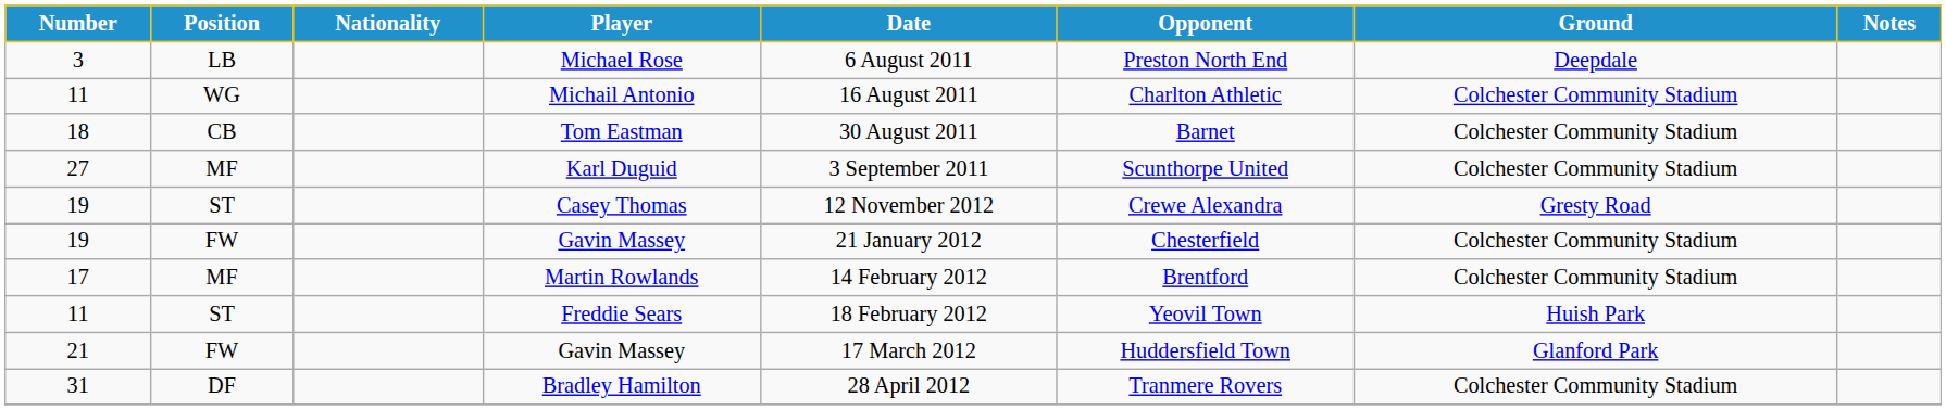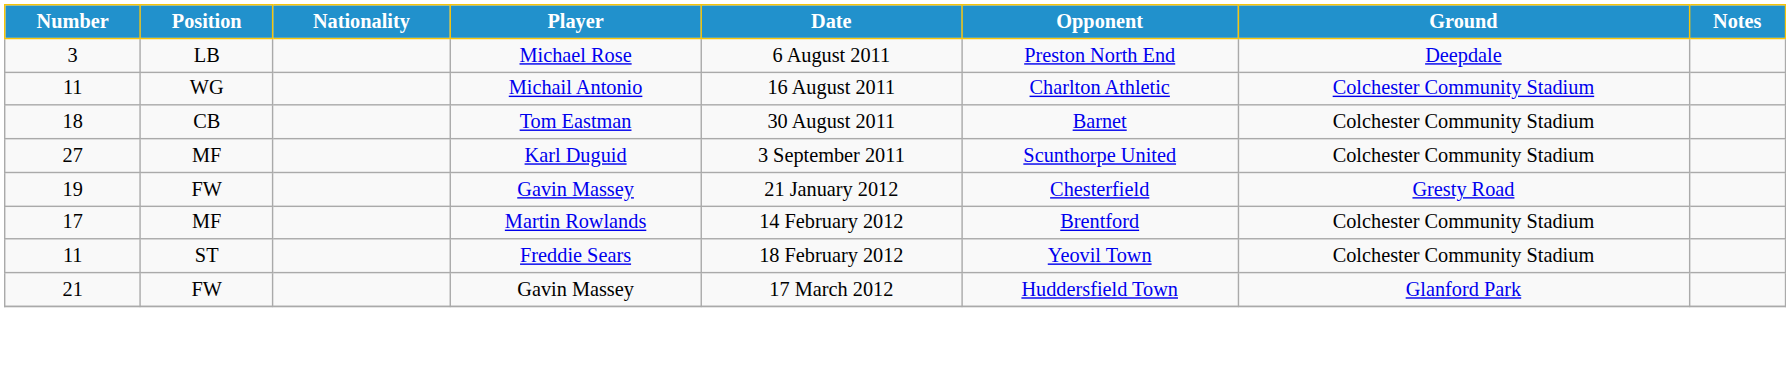- row: 19 | ST | Casey Thomas | 12 November 2012 | Crewe Alexandra | Gresty Road
19 / Gavin Massey | Ground: Colchester Community Stadium -> Gresty Road
Freddie Sears | Ground: Huish Park -> Colchester Community Stadium
- row: 31 | DF | Bradley Hamilton | 28 April 2012 | Tranmere Rovers | Colchester Community Stadium
